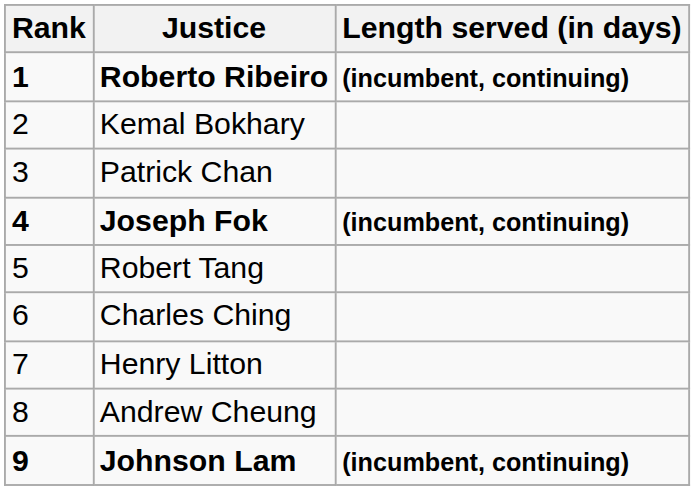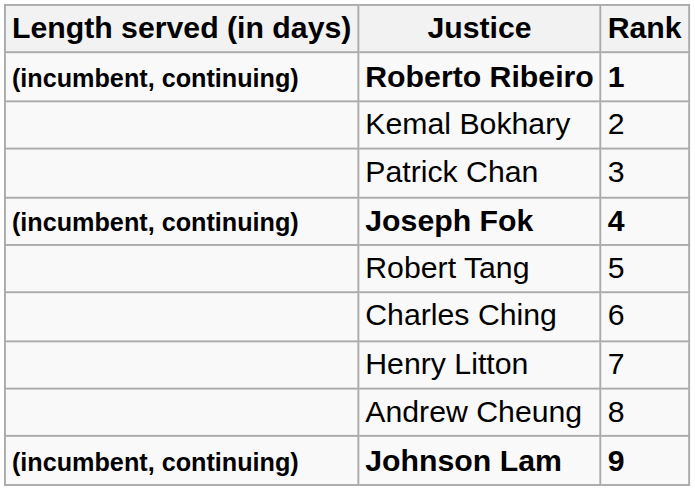columns swapped: Rank <-> Length served (in days)
